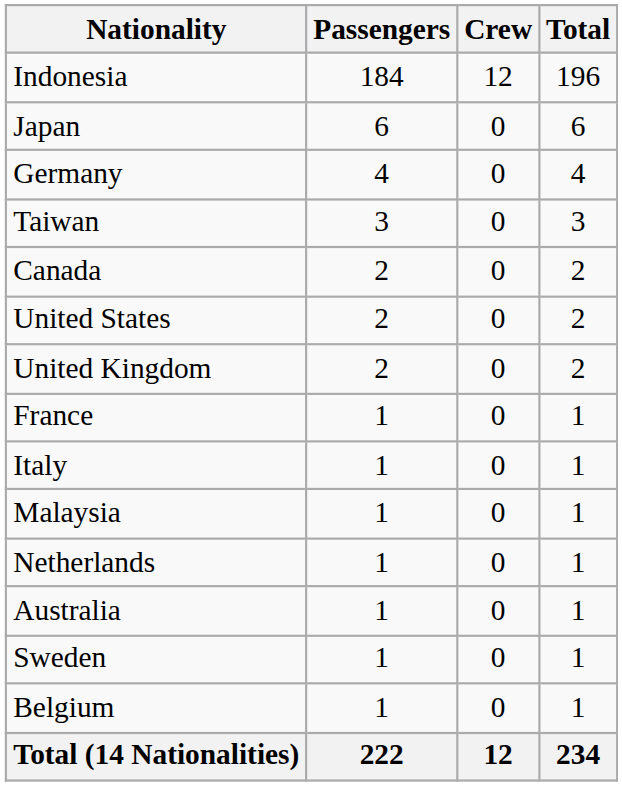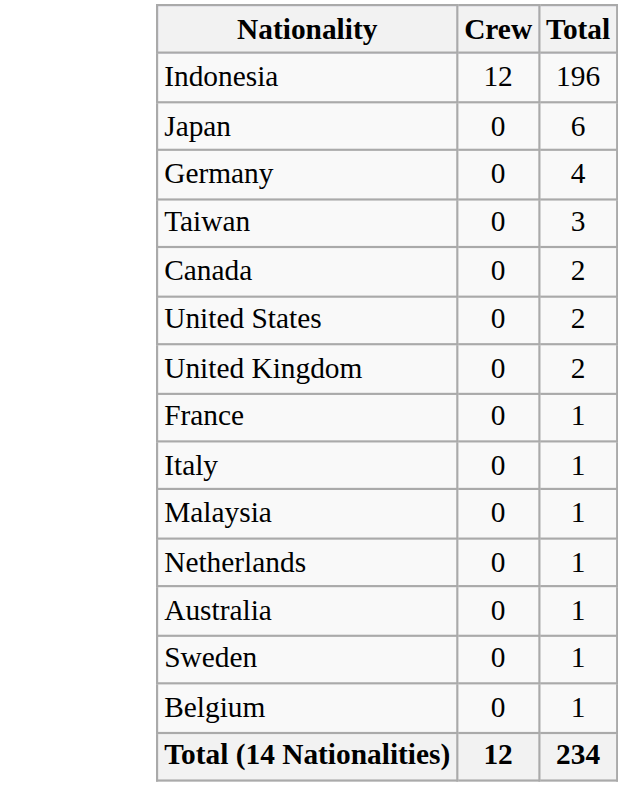- column: Passengers | 184 | 6 | 4 | 3 | 2 | 2 | 2 | 1 | 1 | 1 | 1 | 1 | 1 | 1 | 222
